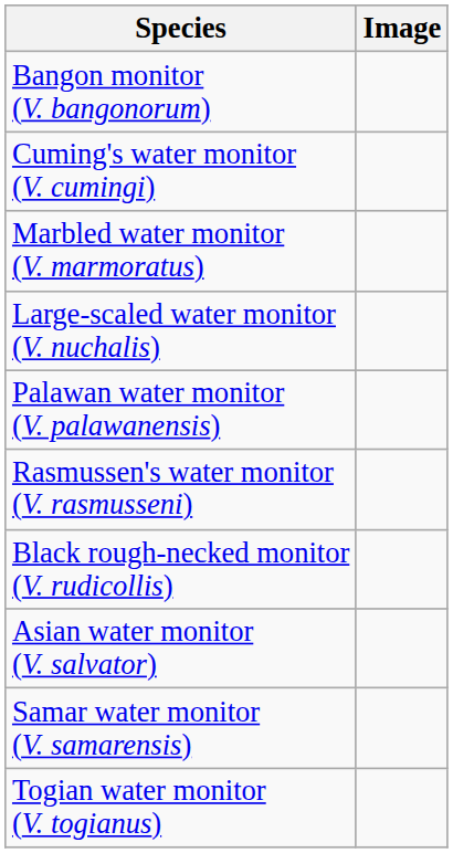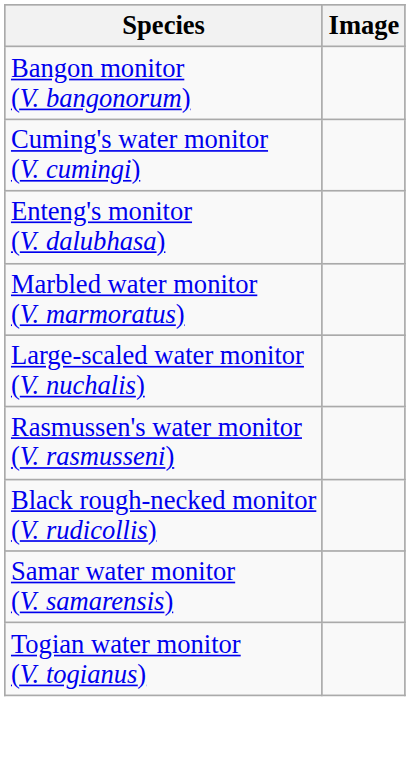+ row: Enteng's monitor (V. dalubhasa)
- row: Palawan water monitor (V. palawanensis)
- row: Asian water monitor (V. salvator)
